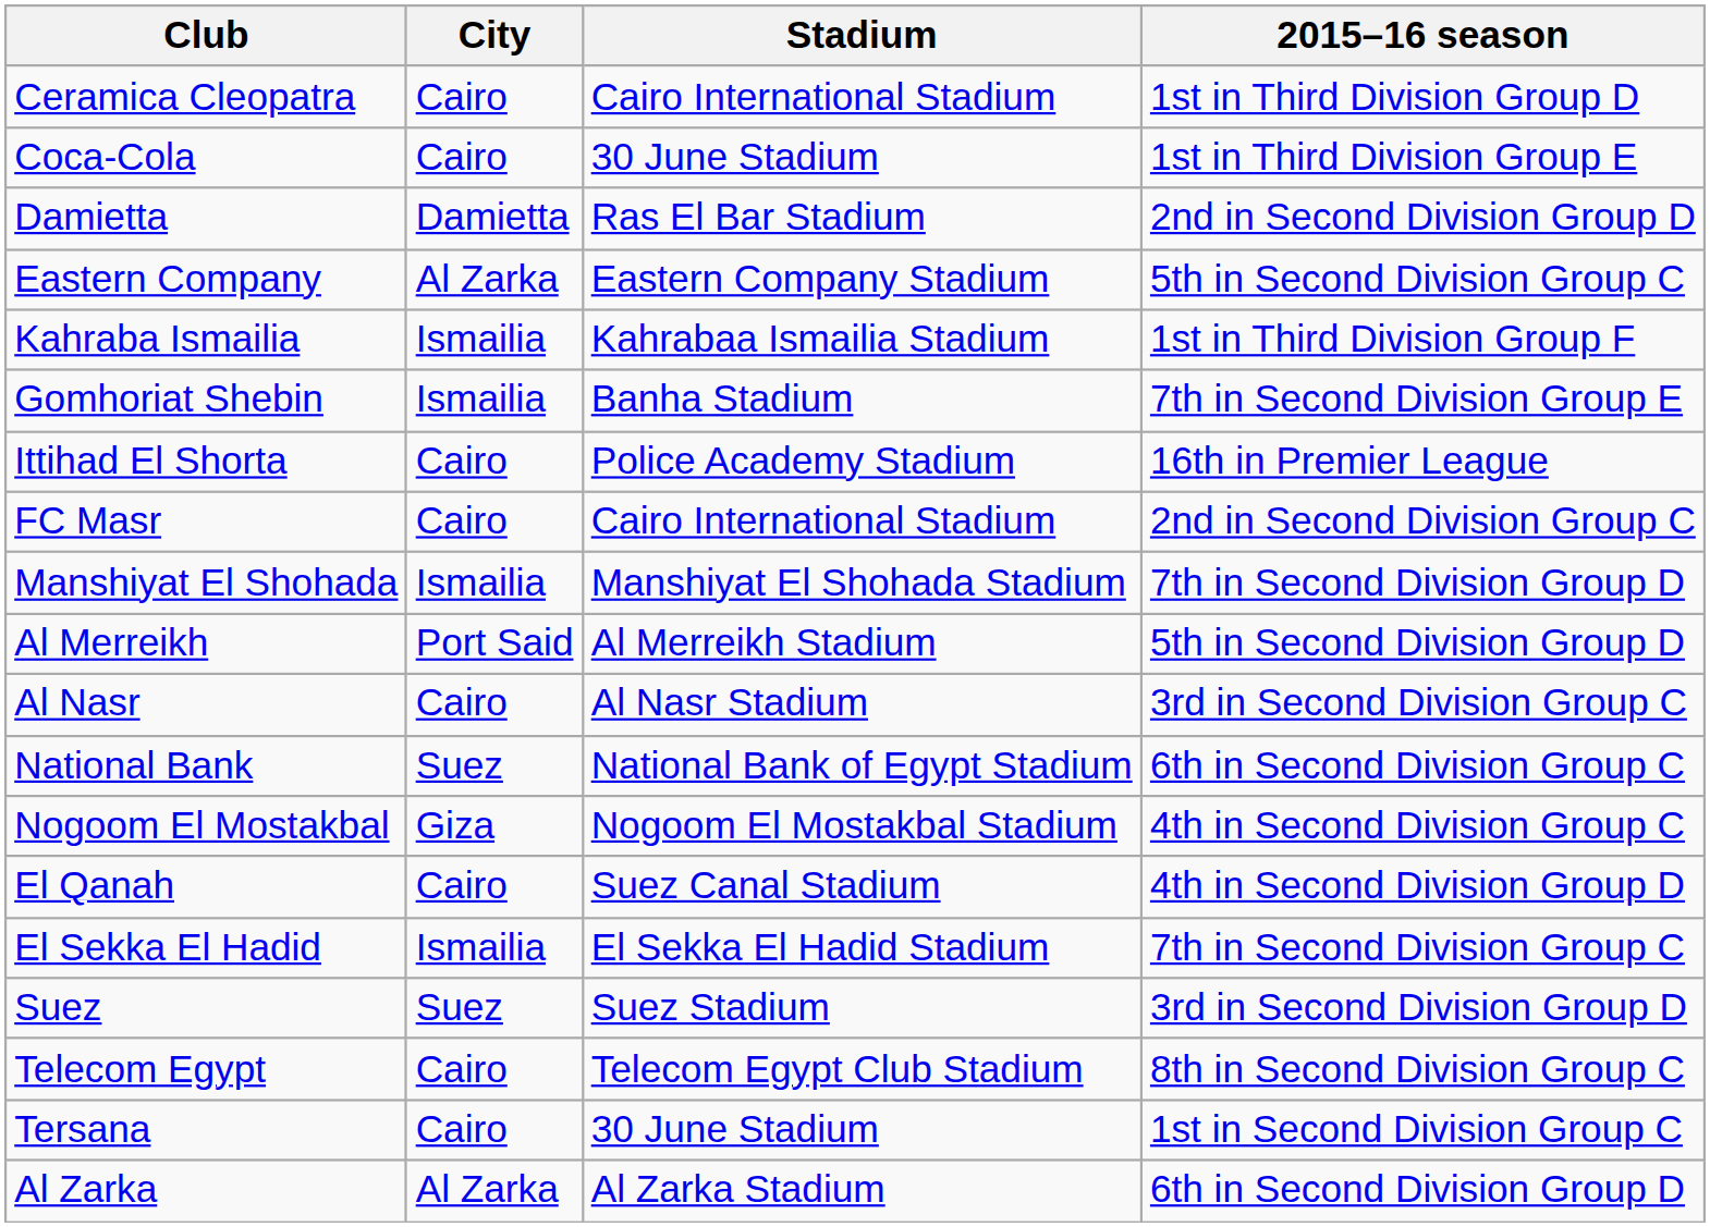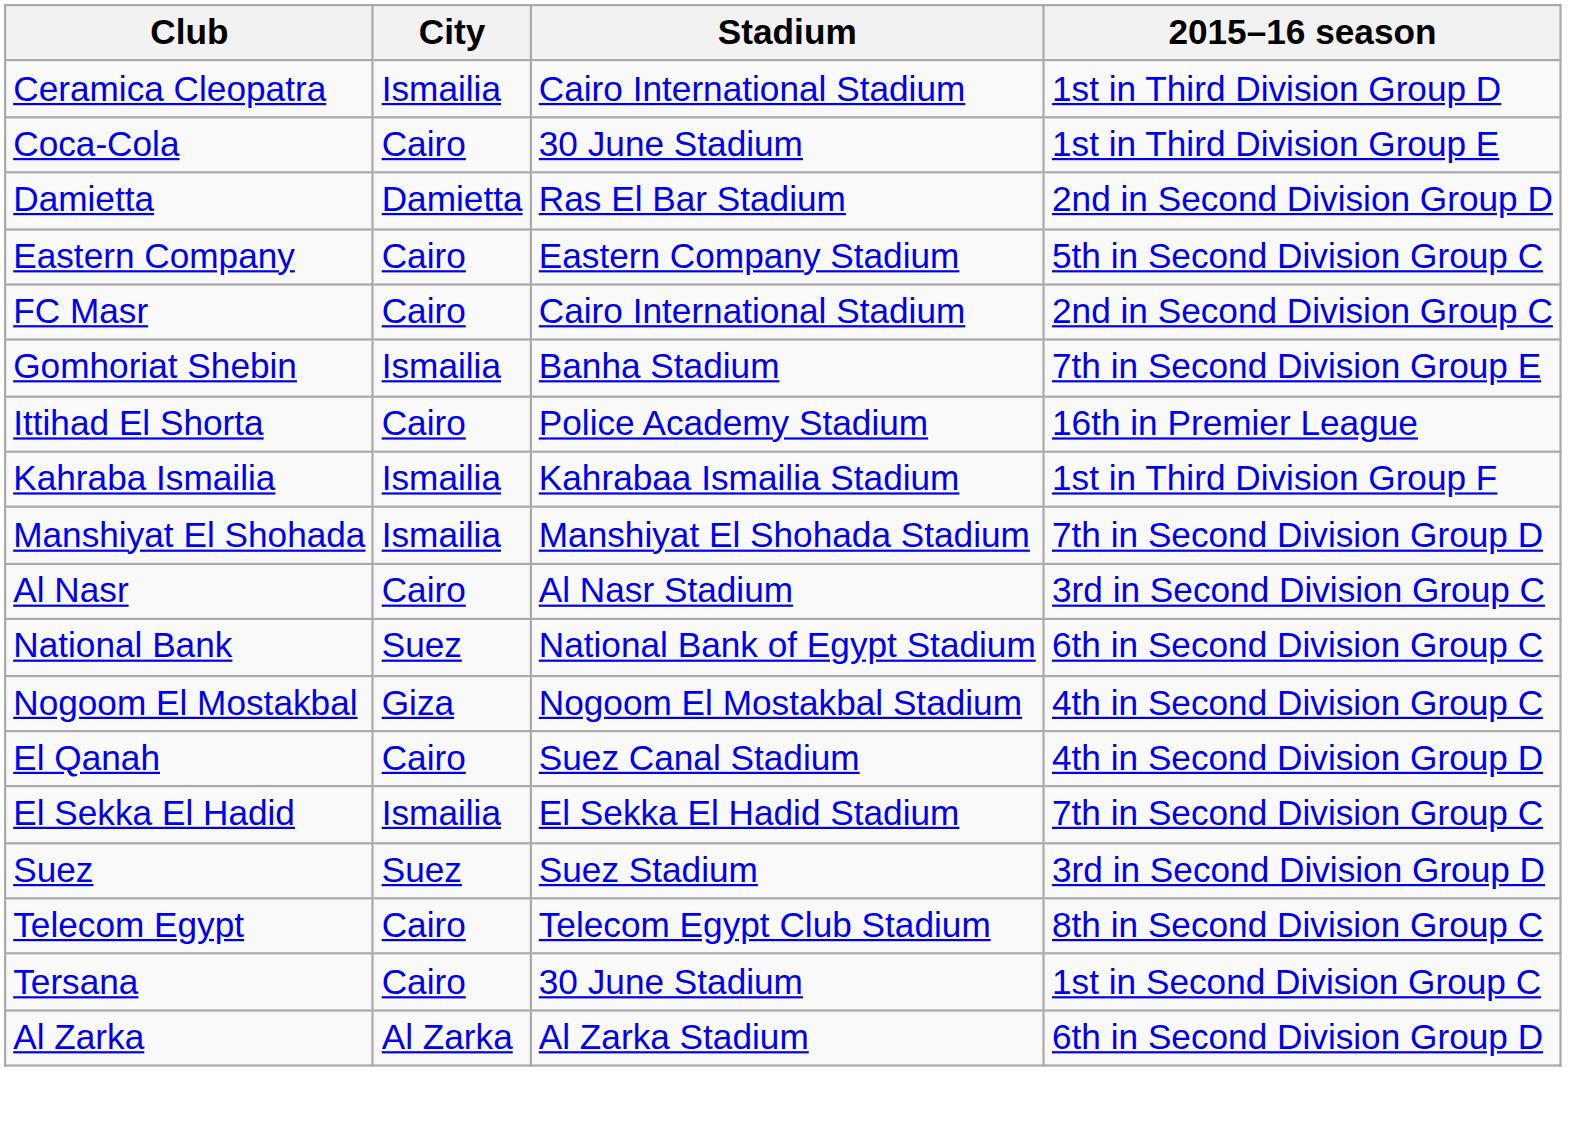Ceramica Cleopatra | City: Cairo -> Ismailia
Eastern Company | City: Al Zarka -> Cairo
rows swapped: FC Masr <-> Kahraba Ismailia
- row: Al Merreikh | Port Said | Al Merreikh Stadium | 5th in Second Division Group D
